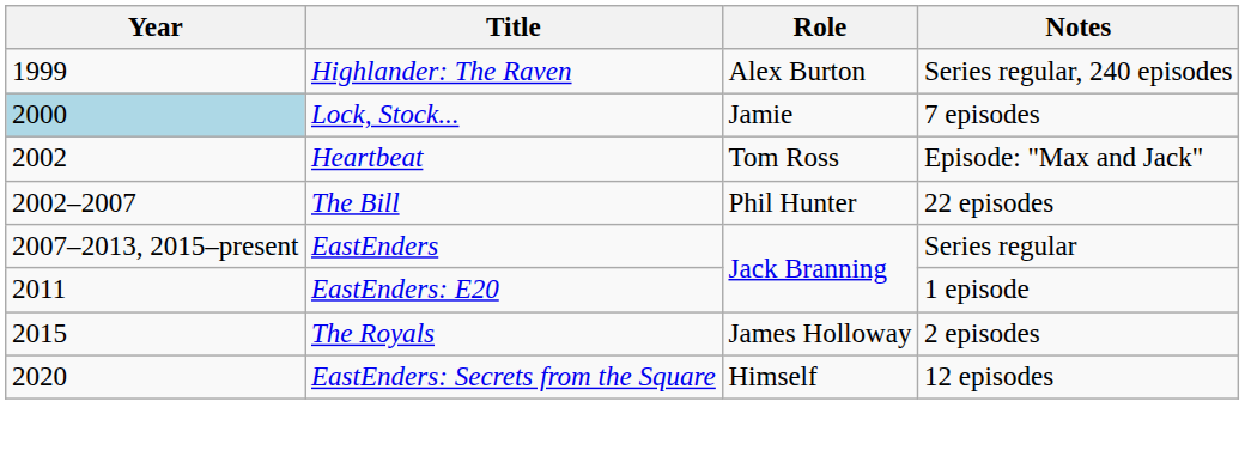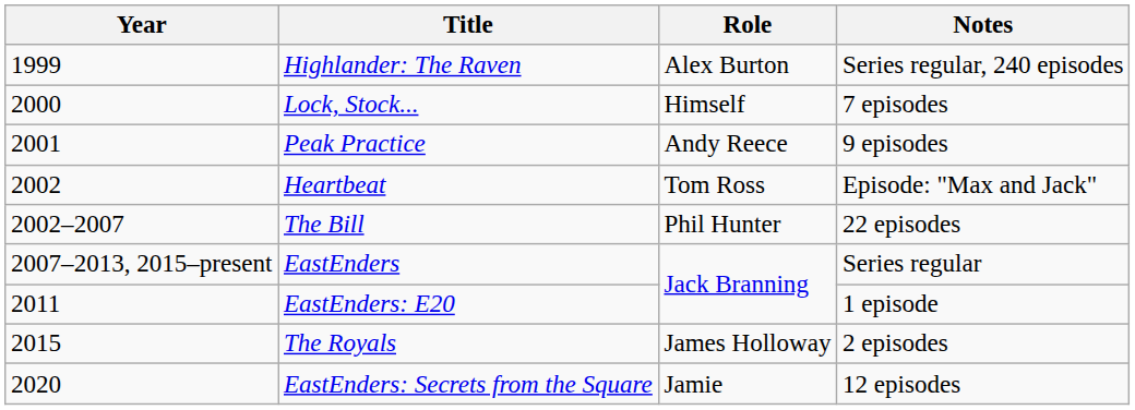Lock, Stock... | Year: lightblue background -> no background
Lock, Stock... | Role: Jamie -> Himself
+ row: 2001 | Peak Practice | Andy Reece | 9 episodes
EastEnders: Secrets from the Square | Role: Himself -> Jamie
